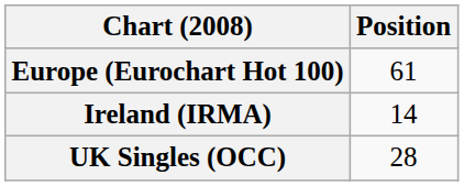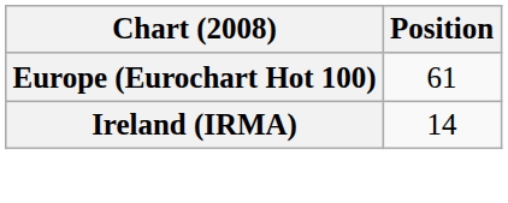- row: UK Singles (OCC) | 28
